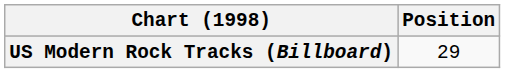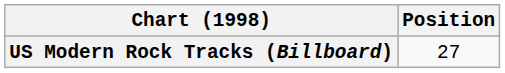US Modern Rock Tracks (Billboard) | Position: 29 -> 27
